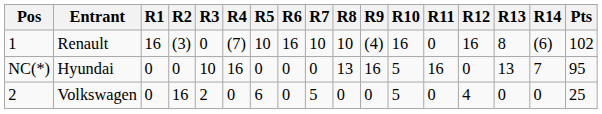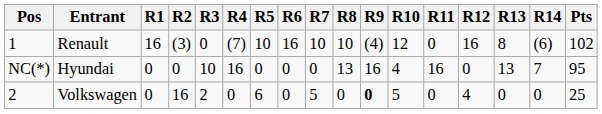Renault | R10: 16 -> 12
Hyundai | R10: 5 -> 4
Volkswagen | R9: normal -> bold
